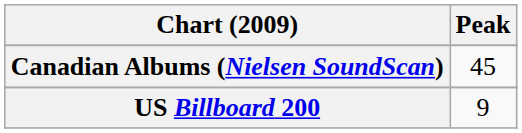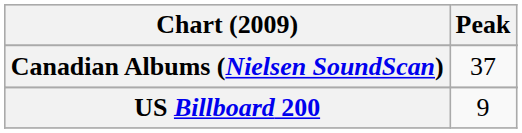Canadian Albums (Nielsen SoundScan) | Peak: 45 -> 37
